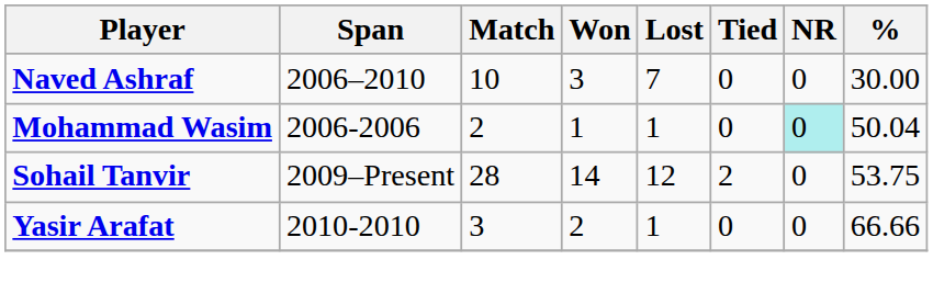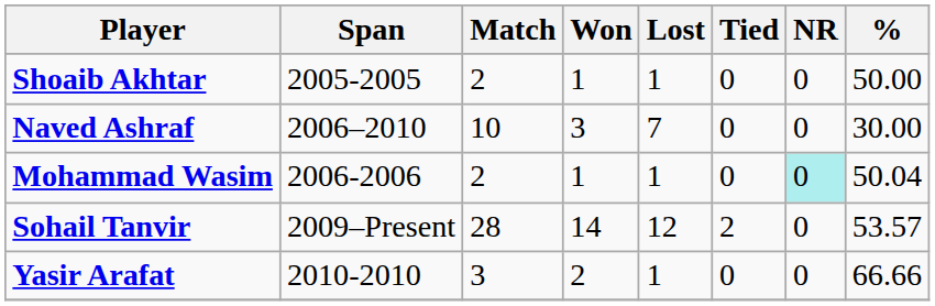+ row: Shoaib Akhtar | 2005-2005 | 2 | 1 | 1 | 0 | 0 | 50.00
Sohail Tanvir | %: 53.75 -> 53.57
